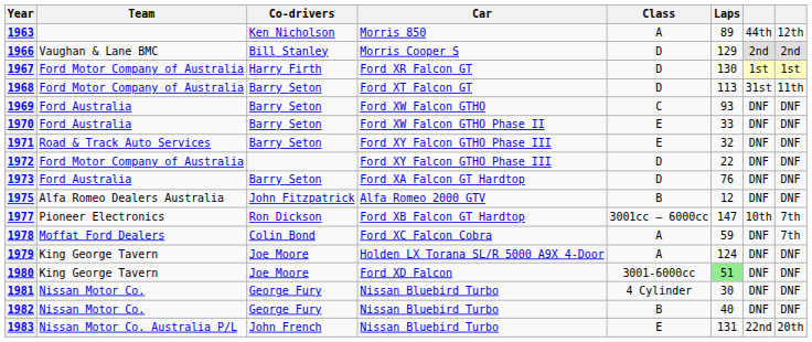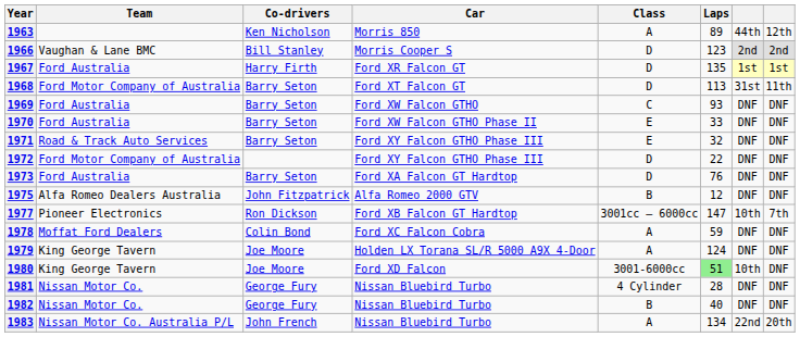1966 | Laps: 129 -> 123
1967 | Team: Ford Motor Company of Australia -> Ford Australia
1967 | Laps: 130 -> 135
1978 | column 8: 7th -> DNF
1980 | column 7: DNF -> 10th
1981 | Laps: 30 -> 28
1983 | Class: E -> A
1983 | Laps: 131 -> 134
